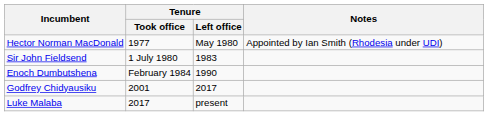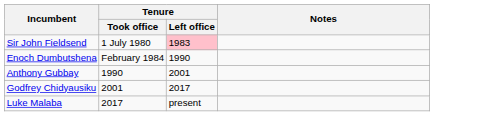- row: Hector Norman MacDonald | 1977 | May 1980 | Appointed by Ian Smith (Rhodesia under UDI)
Sir John Fieldsend | Tenure / Left office: no background -> pink background
+ row: Anthony Gubbay | 1990 | 2001
